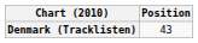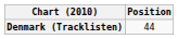Denmark (Tracklisten) | Position: 43 -> 44
